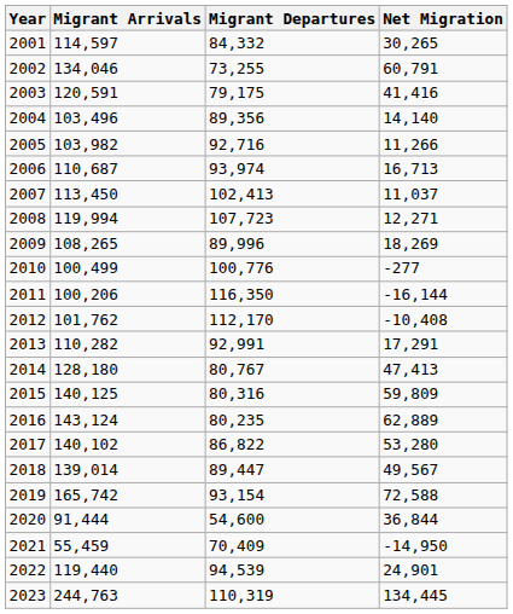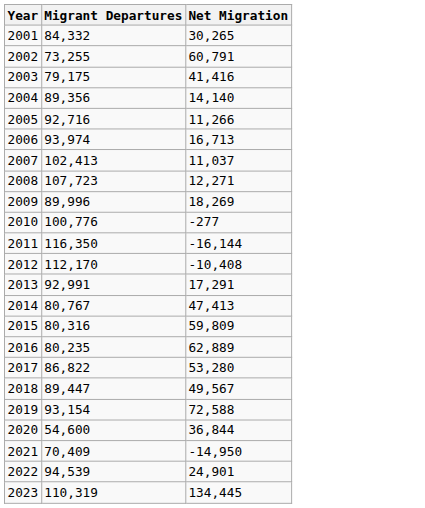- column: Migrant Arrivals | 114,597 | 134,046 | 120,591 | 103,496 | 103,982 | 110,687 | 113,450 | 119,994 | 108,265 | 100,499 | 100,206 | 101,762 | 110,282 | 128,180 | 140,125 | 143,124 | 140,102 | 139,014 | 165,742 | 91,444 | 55,459 | 119,440 | 244,763
